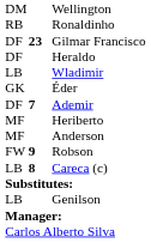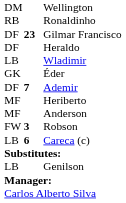Robson | column 2: 9 -> 3
Careca (c) | column 2: 8 -> 6
